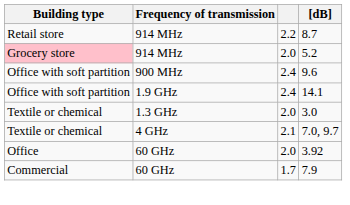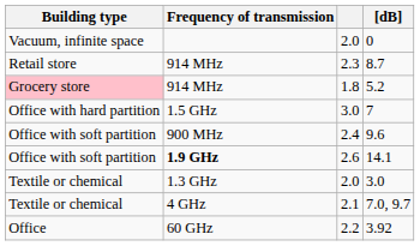+ row: Vacuum, infinite space | 2.0 | 0
8.7 | column 3: 2.2 -> 2.3
5.2 | column 3: 2.0 -> 1.8
+ row: Office with hard partition | 1.5 GHz | 3.0 | 7
14.1 | Frequency of transmission: normal -> bold
14.1 | column 3: 2.4 -> 2.6
3.92 | column 3: 2.0 -> 2.2
- row: Commercial | 60 GHz | 1.7 | 7.9
